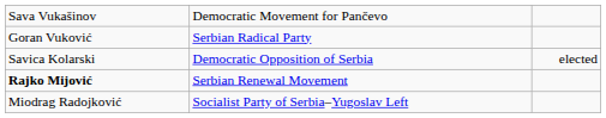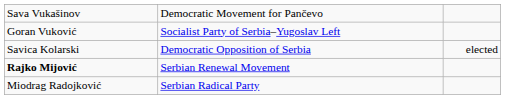Goran Vuković | column 2: Serbian Radical Party -> Socialist Party of Serbia–Yugoslav Left
Miodrag Radojković | column 2: Socialist Party of Serbia–Yugoslav Left -> Serbian Radical Party
